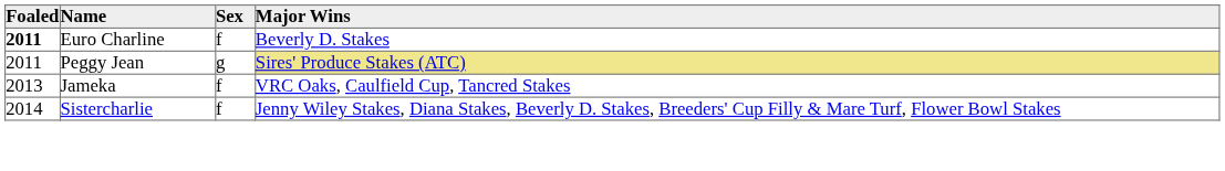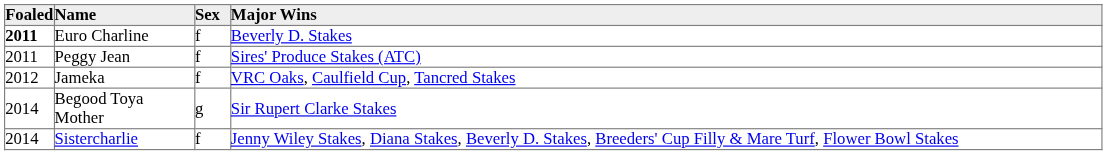Peggy Jean | Sex: g -> f
Peggy Jean | Major Wins: khaki background -> no background
Jameka | Foaled: 2013 -> 2012
+ row: 2014 | Begood Toya Mother | g | Sir Rupert Clarke Stakes
